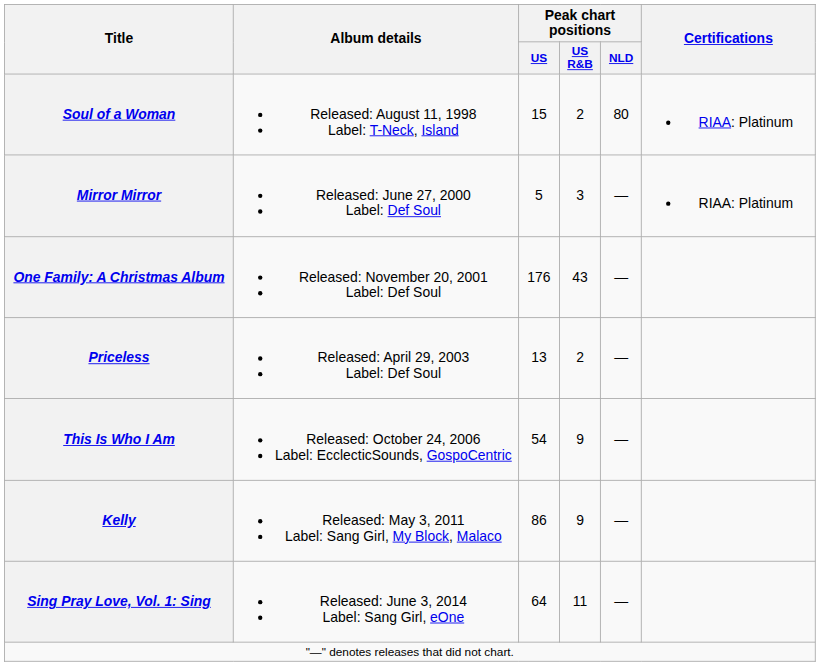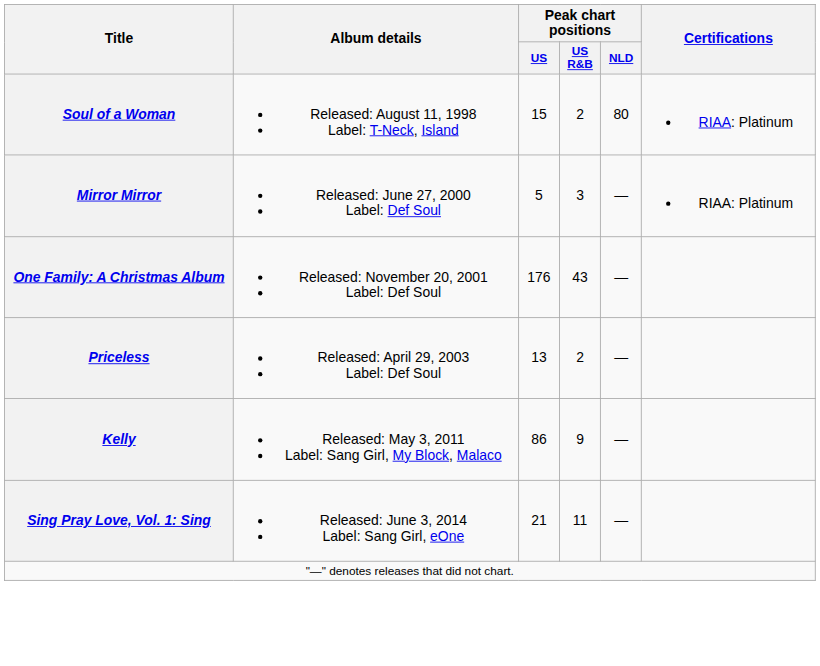- row: This Is Who I Am | Released: October 24, 2006 Label: EcclecticSounds, GospoCentric | 54 | 9 | —
Sing Pray Love, Vol. 1: Sing | Peak chart positions / US: 64 -> 21
